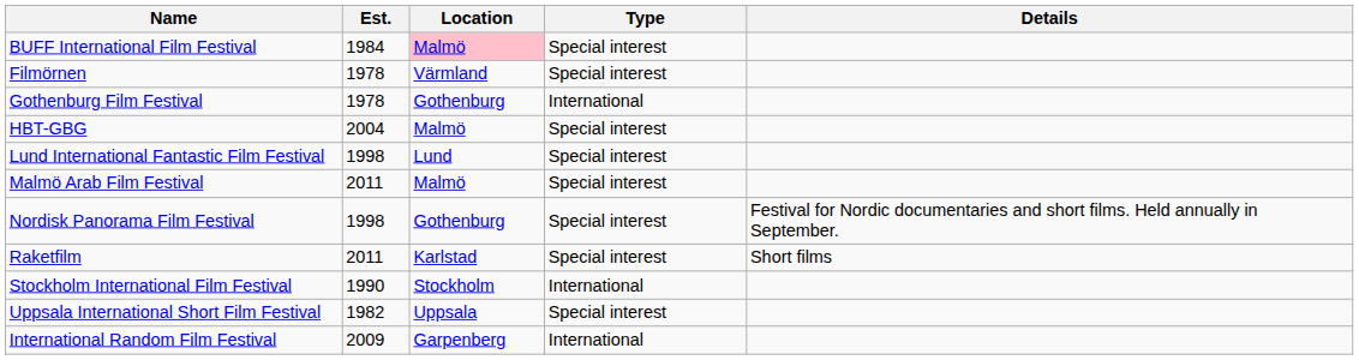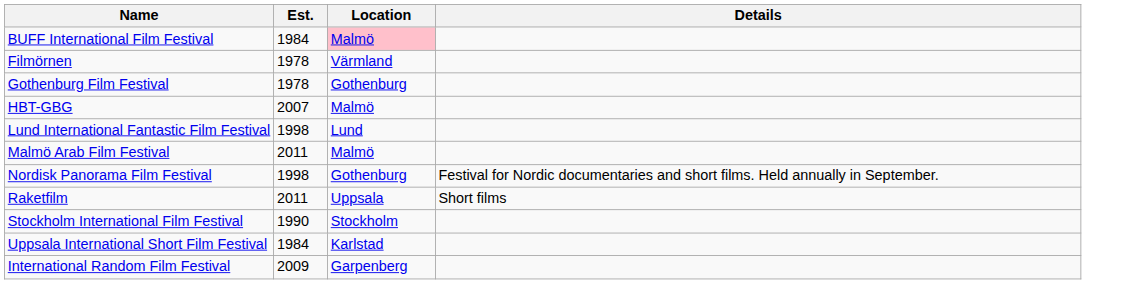- column: Type | Special interest | Special interest | International | Special interest | Special interest | Special interest | Special interest | Special interest | International | Special interest | International
HBT-GBG | Est.: 2004 -> 2007
Raketfilm | Location: Karlstad -> Uppsala
Uppsala International Short Film Festival | Est.: 1982 -> 1984
Uppsala International Short Film Festival | Location: Uppsala -> Karlstad
